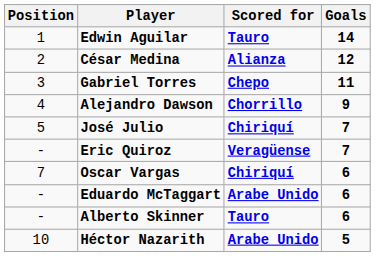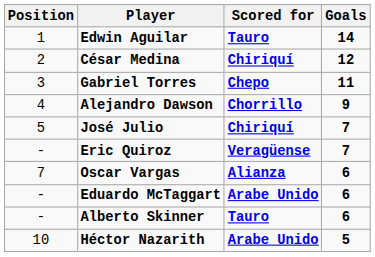César Medina | Scored for: Alianza -> Chiriquí
Oscar Vargas | Scored for: Chiriquí -> Alianza
